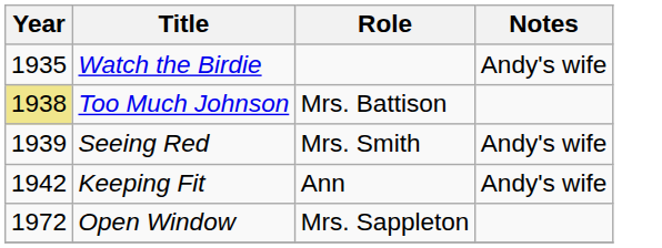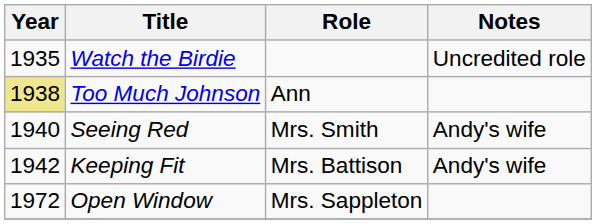Watch the Birdie | Notes: Andy's wife -> Uncredited role
Too Much Johnson | Role: Mrs. Battison -> Ann
Seeing Red | Year: 1939 -> 1940
Keeping Fit | Role: Ann -> Mrs. Battison
